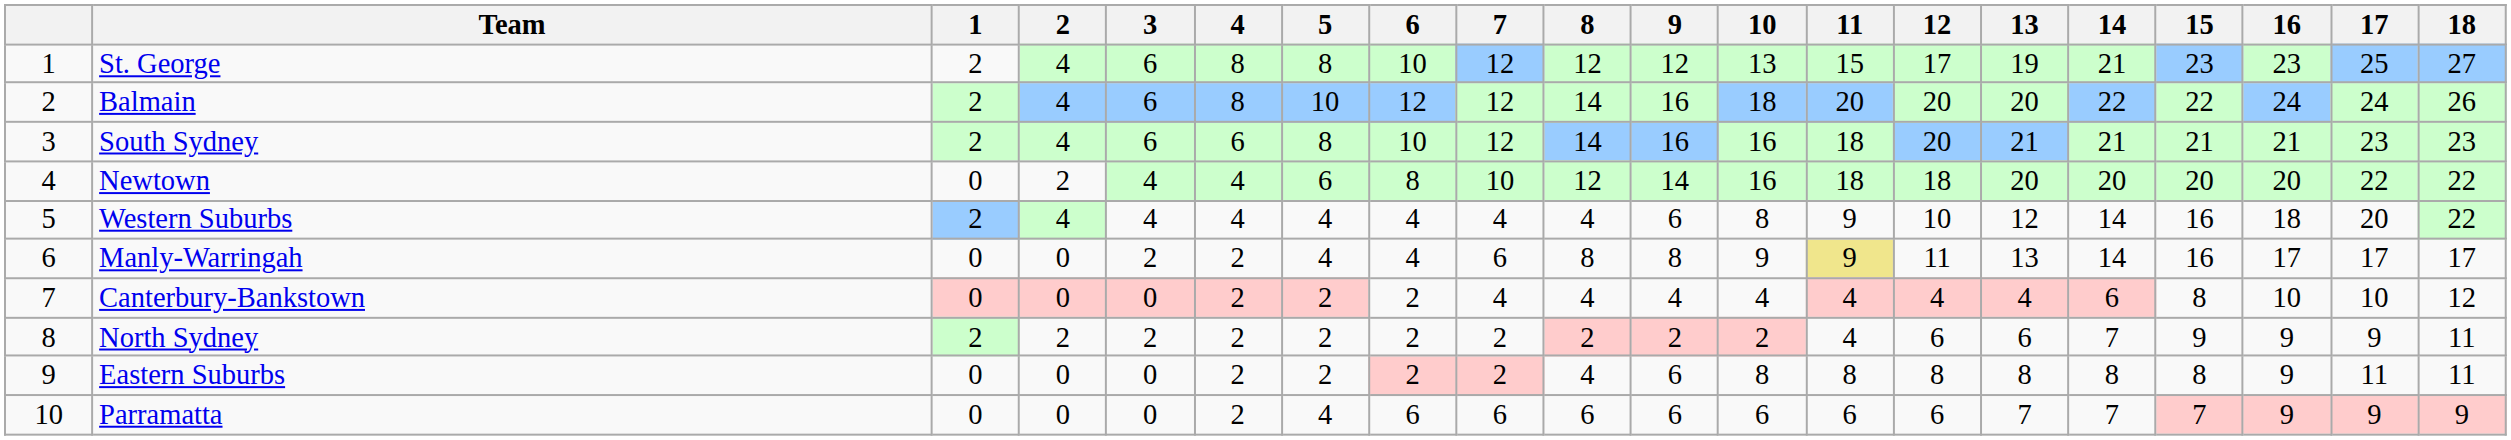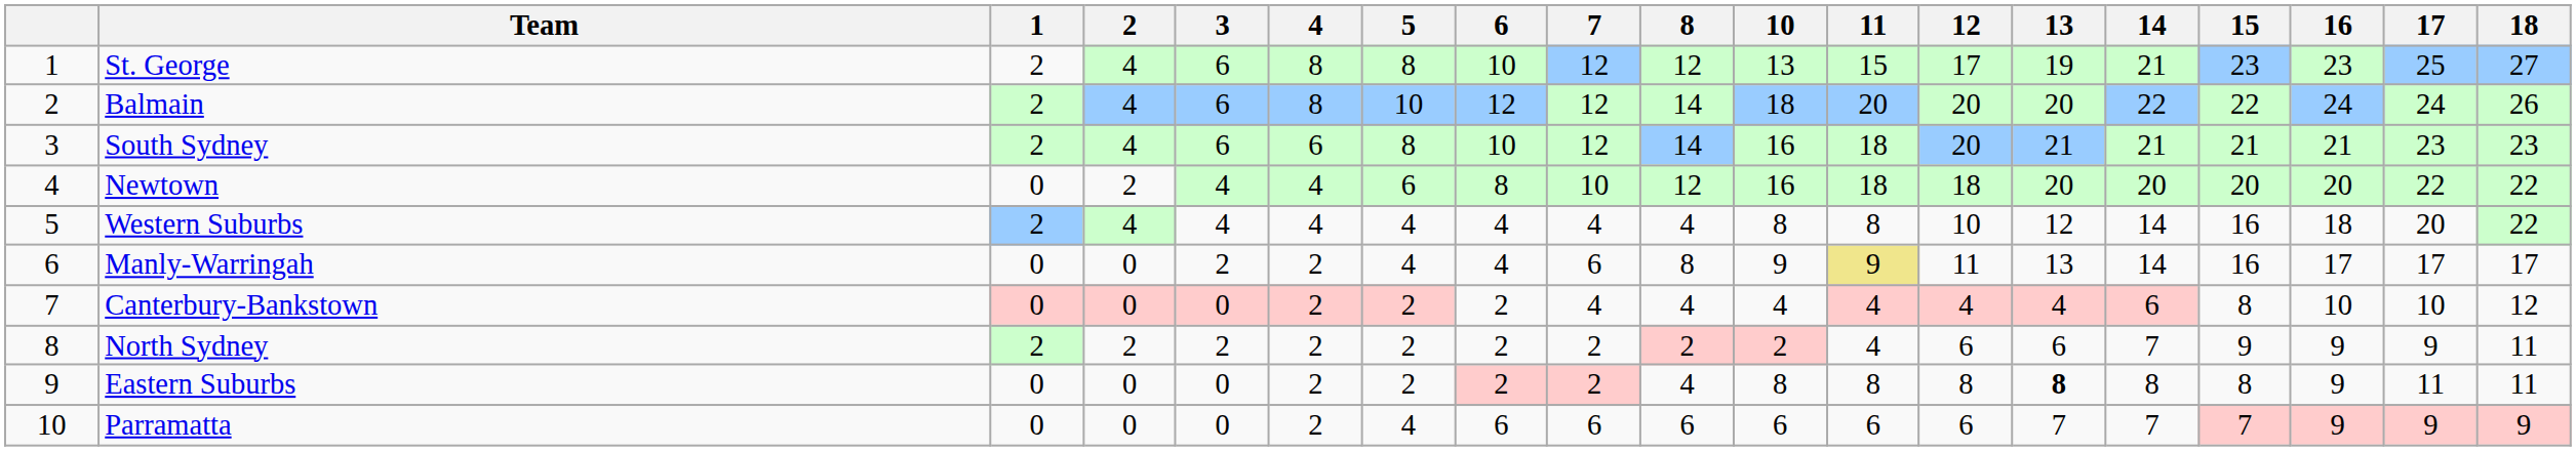- column: 9 | 12 | 16 | 16 | 14 | 6 | 8 | 4 | 2 | 6 | 6
Western Suburbs | 11: 9 -> 8
Eastern Suburbs | 13: normal -> bold
